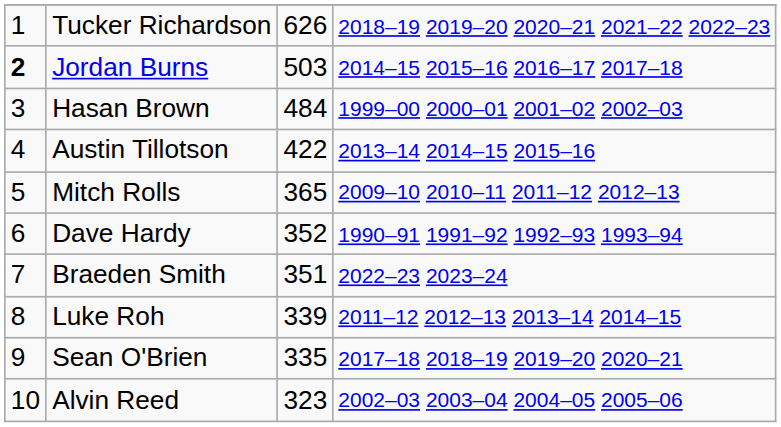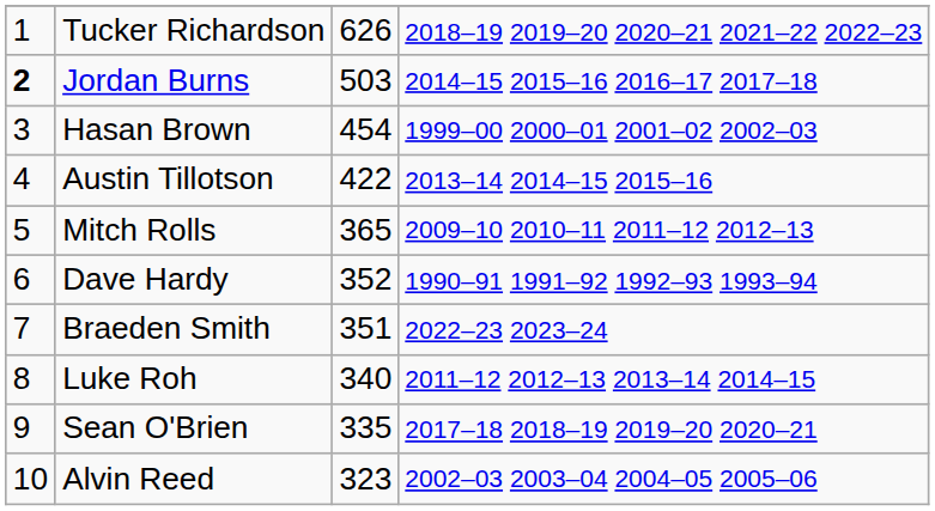Hasan Brown | column 3: 484 -> 454
Luke Roh | column 3: 339 -> 340
